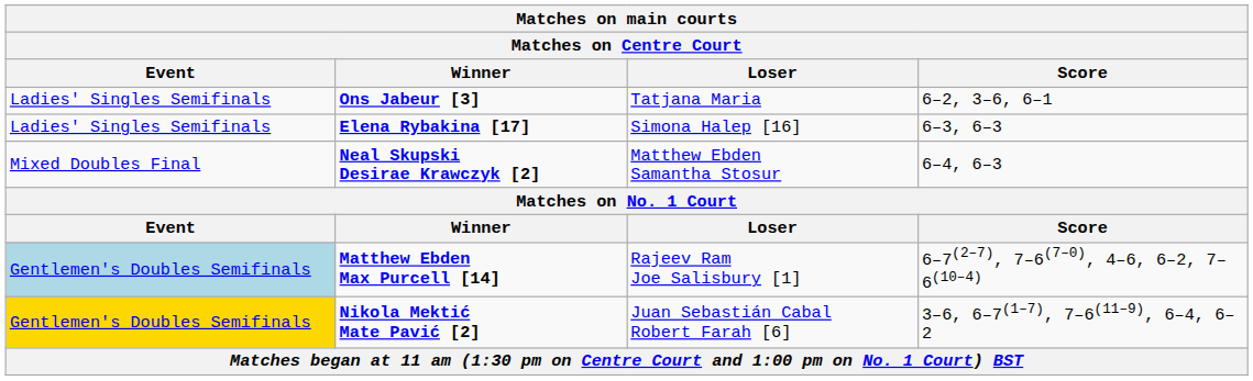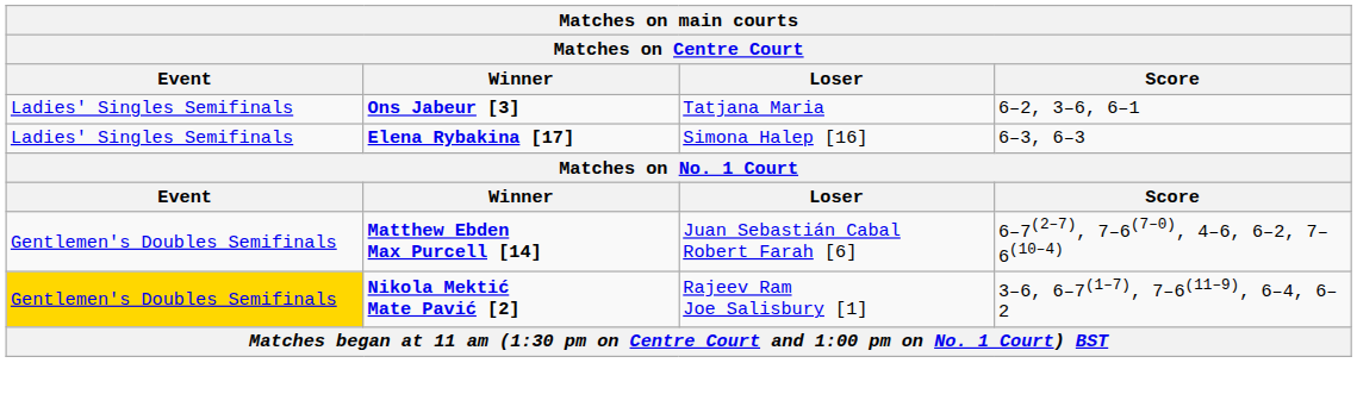- row: Mixed Doubles Final | Neal Skupski Desirae Krawczyk [2] | Matthew Ebden Samantha Stosur | 6–4, 6–3
Matthew Ebden Max Purcell [14] | Event: lightblue background -> no background
Matthew Ebden Max Purcell [14] | Loser: Rajeev Ram Joe Salisbury [1] -> Juan Sebastián Cabal Robert Farah [6]
Nikola Mektić Mate Pavić [2] | Loser: Juan Sebastián Cabal Robert Farah [6] -> Rajeev Ram Joe Salisbury [1]
